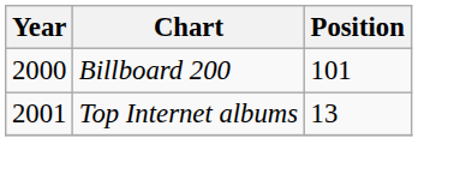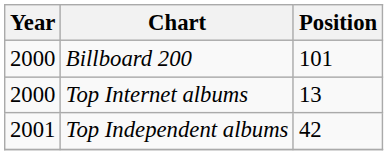Top Internet albums | Year: 2001 -> 2000
+ row: 2001 | Top Independent albums | 42
